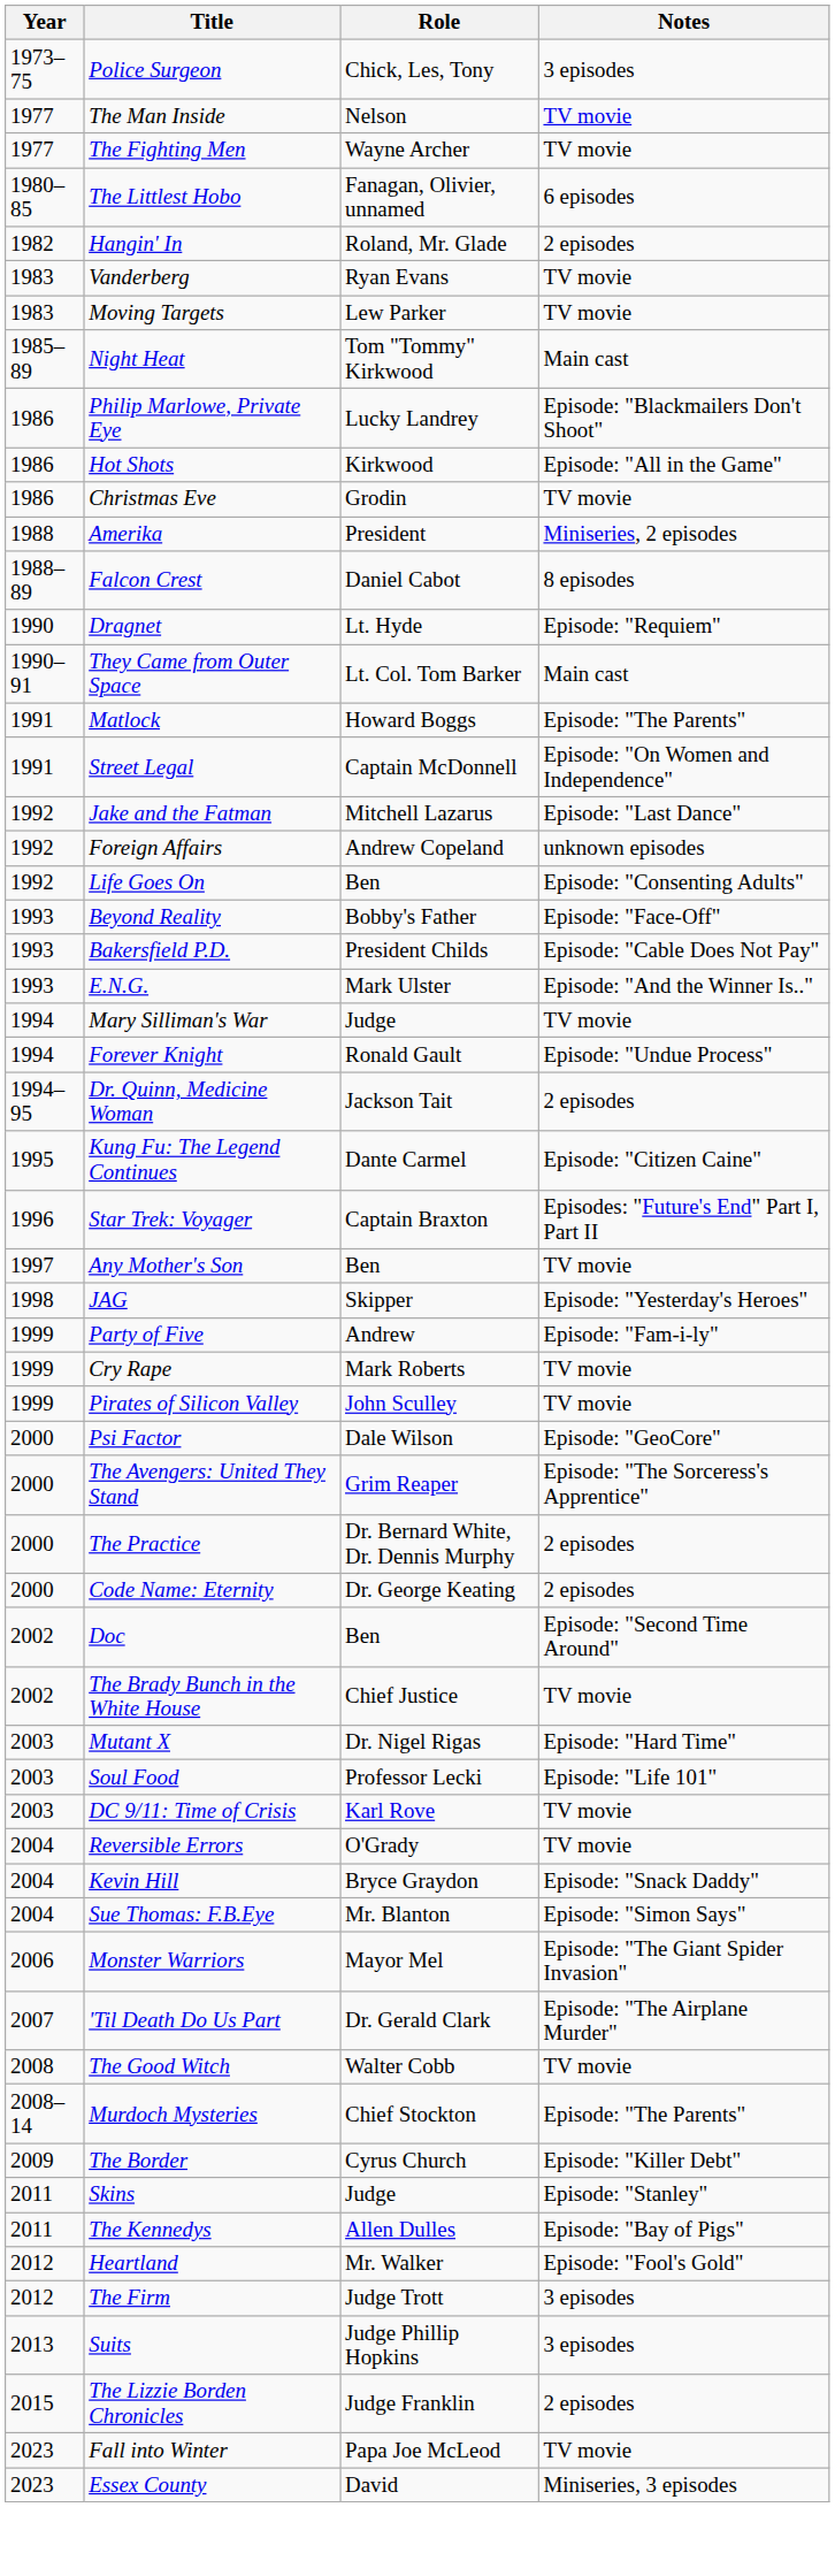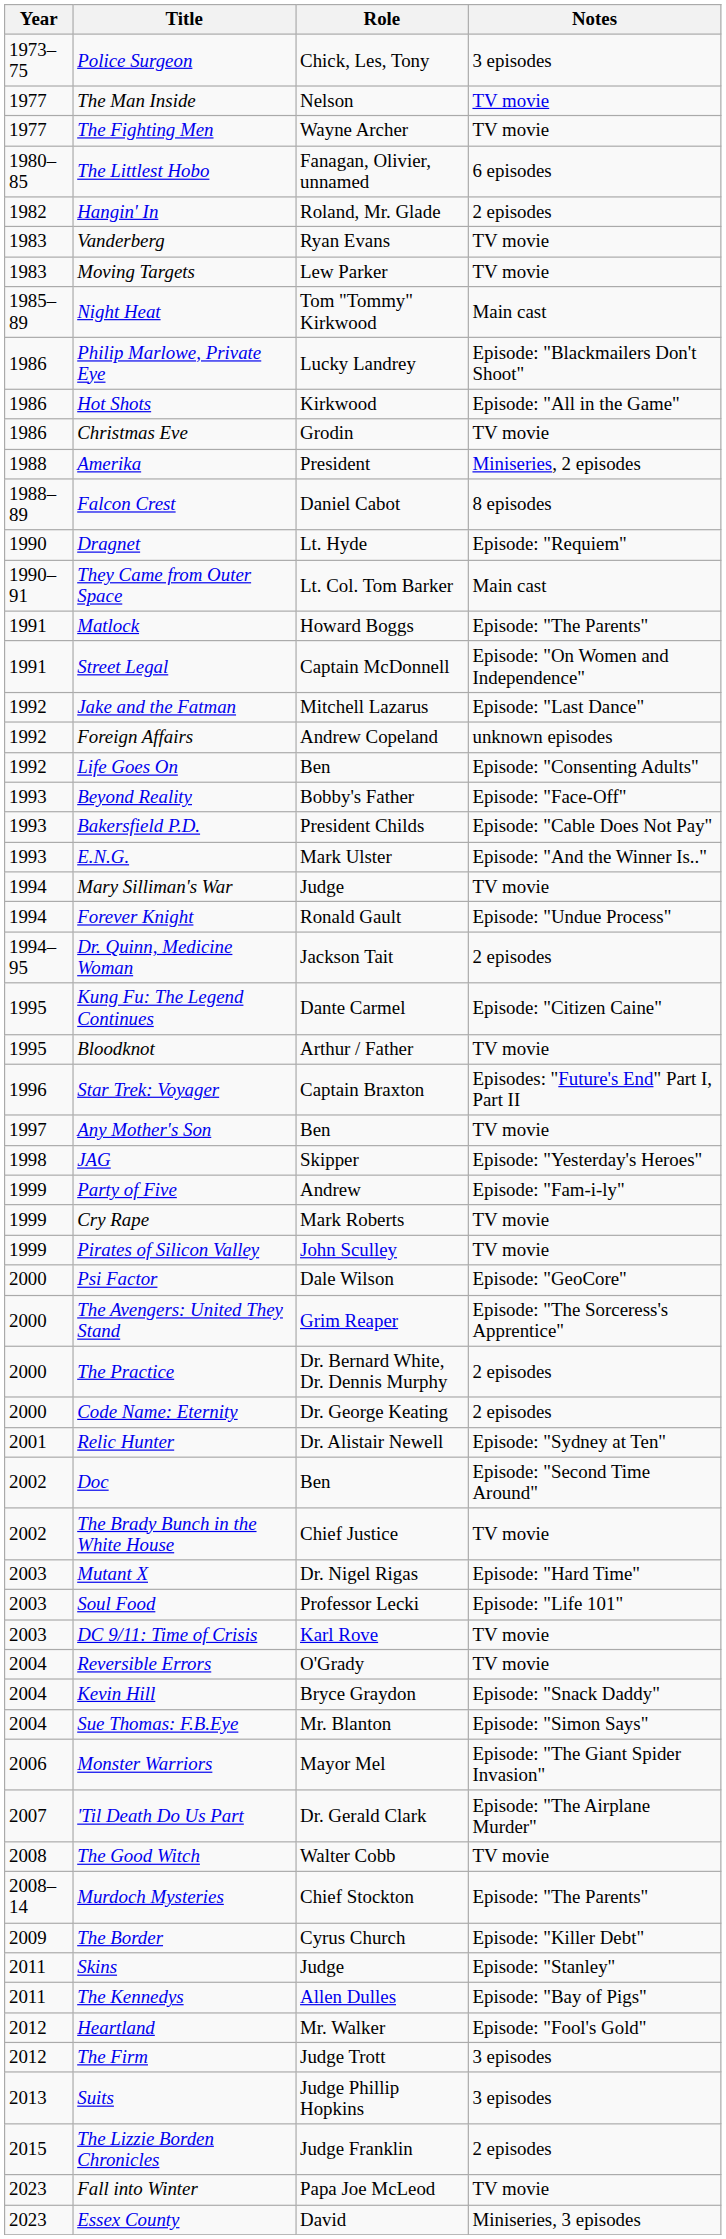+ row: 1995 | Bloodknot | Arthur / Father | TV movie
+ row: 2001 | Relic Hunter | Dr. Alistair Newell | Episode: "Sydney at Ten"
